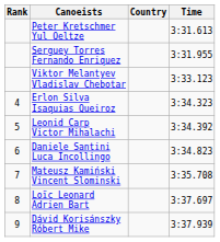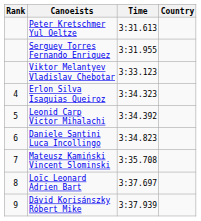columns swapped: Country <-> Time
